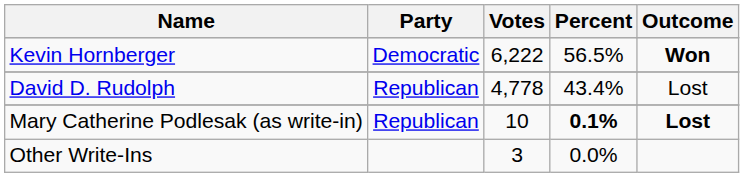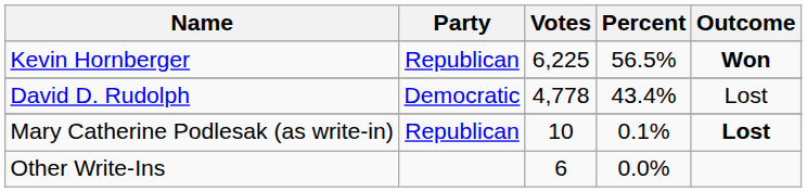Kevin Hornberger | Party: Democratic -> Republican
Kevin Hornberger | Votes: 6,222 -> 6,225
David D. Rudolph | Party: Republican -> Democratic
Mary Catherine Podlesak (as write-in) | Percent: bold -> normal
Other Write-Ins | Votes: 3 -> 6
